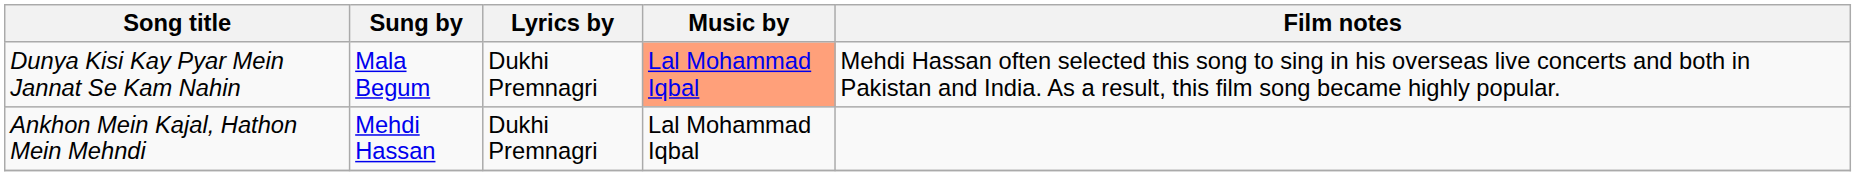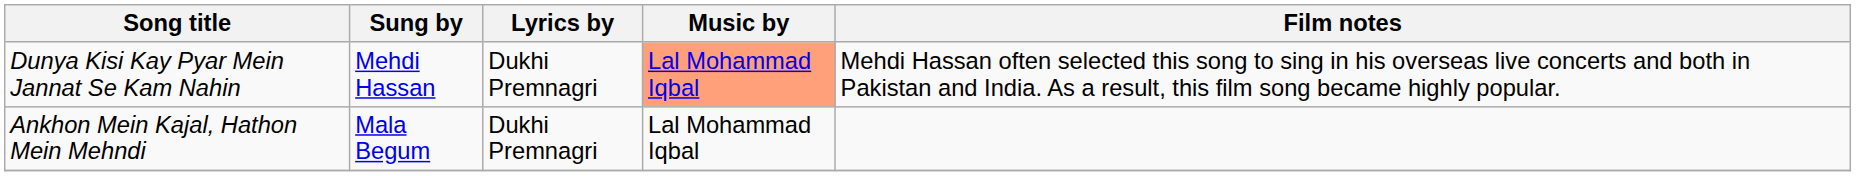Dunya Kisi Kay Pyar Mein Jannat Se Kam Nahin | Sung by: Mala Begum -> Mehdi Hassan
Ankhon Mein Kajal, Hathon Mein Mehndi | Sung by: Mehdi Hassan -> Mala Begum
